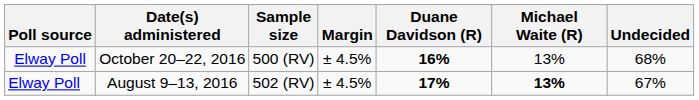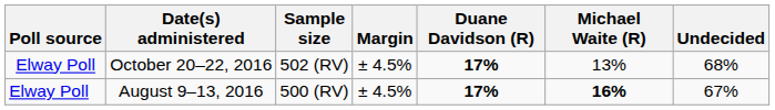October 20–22, 2016 | Sample size: 500 (RV) -> 502 (RV)
October 20–22, 2016 | Duane Davidson (R): 16% -> 17%
August 9–13, 2016 | Sample size: 502 (RV) -> 500 (RV)
August 9–13, 2016 | Michael Waite (R): 13% -> 16%
